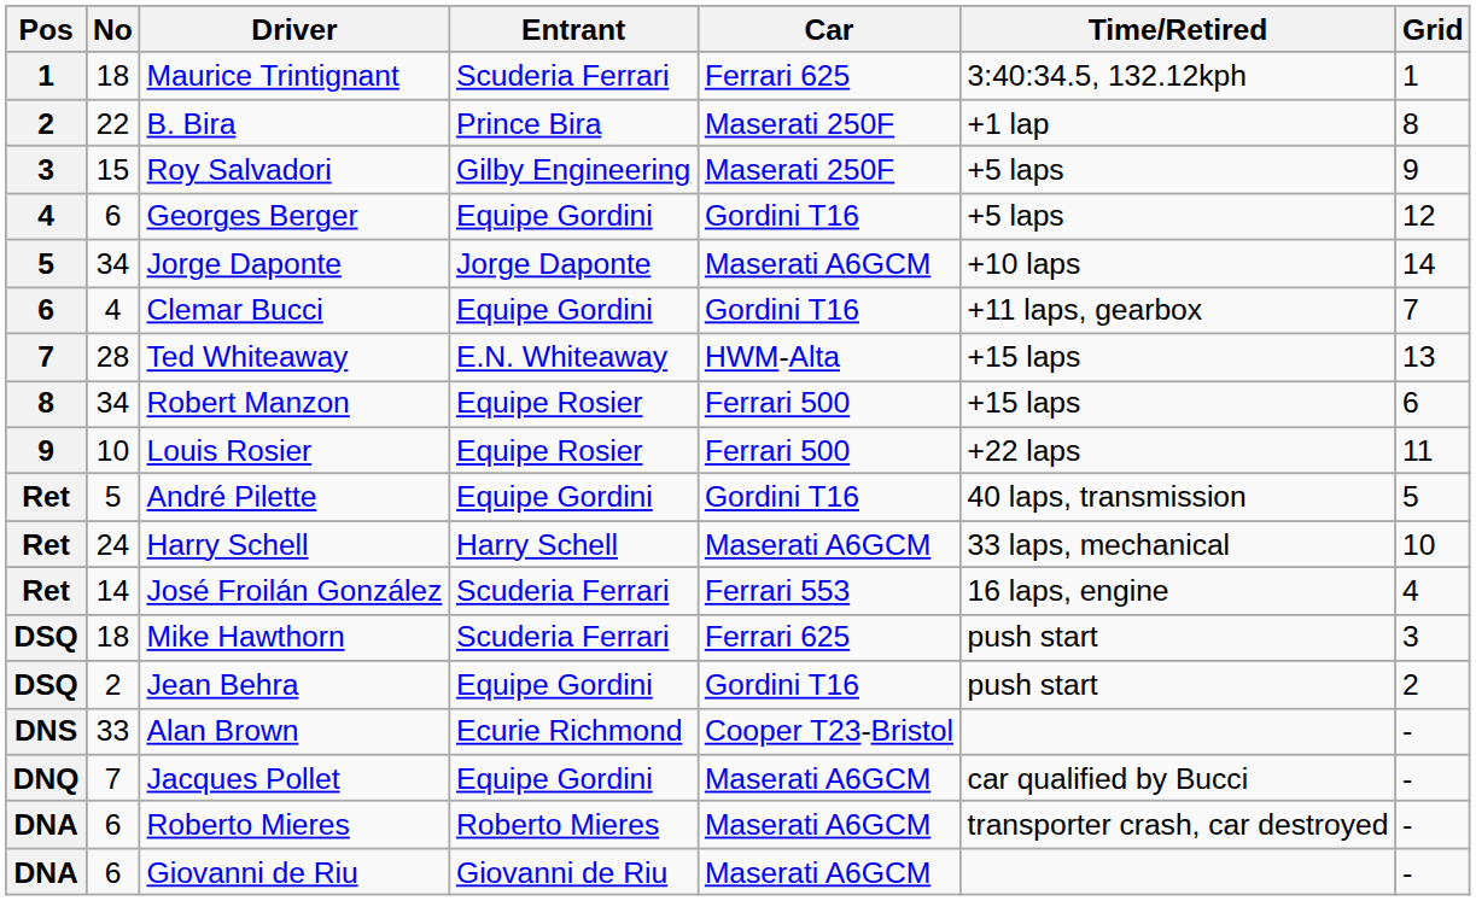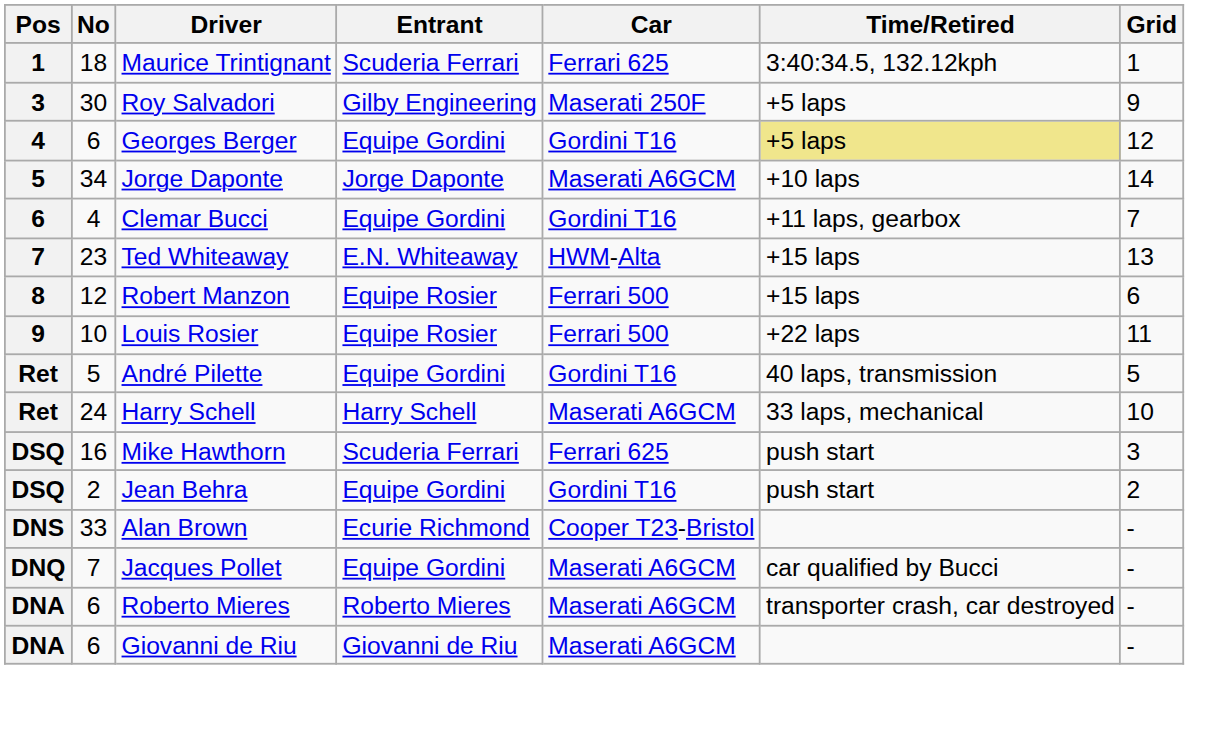- row: 2 | 22 | B. Bira | Prince Bira | Maserati 250F | +1 lap | 8
Roy Salvadori | No: 15 -> 30
Georges Berger | Time/Retired: no background -> khaki background
Ted Whiteaway | No: 28 -> 23
Robert Manzon | No: 34 -> 12
- row: Ret | 14 | José Froilán González | Scuderia Ferrari | Ferrari 553 | 16 laps, engine | 4
Mike Hawthorn | No: 18 -> 16
